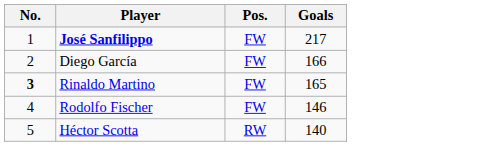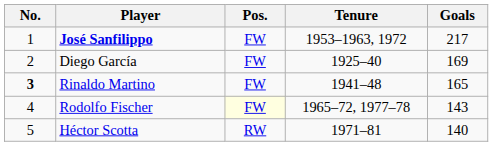+ column: Tenure | 1953–1963, 1972 | 1925–40 | 1941–48 | 1965–72, 1977–78 | 1971–81
Diego García | Goals: 166 -> 169
Rodolfo Fischer | Pos.: no background -> lightyellow background
Rodolfo Fischer | Goals: 146 -> 143
